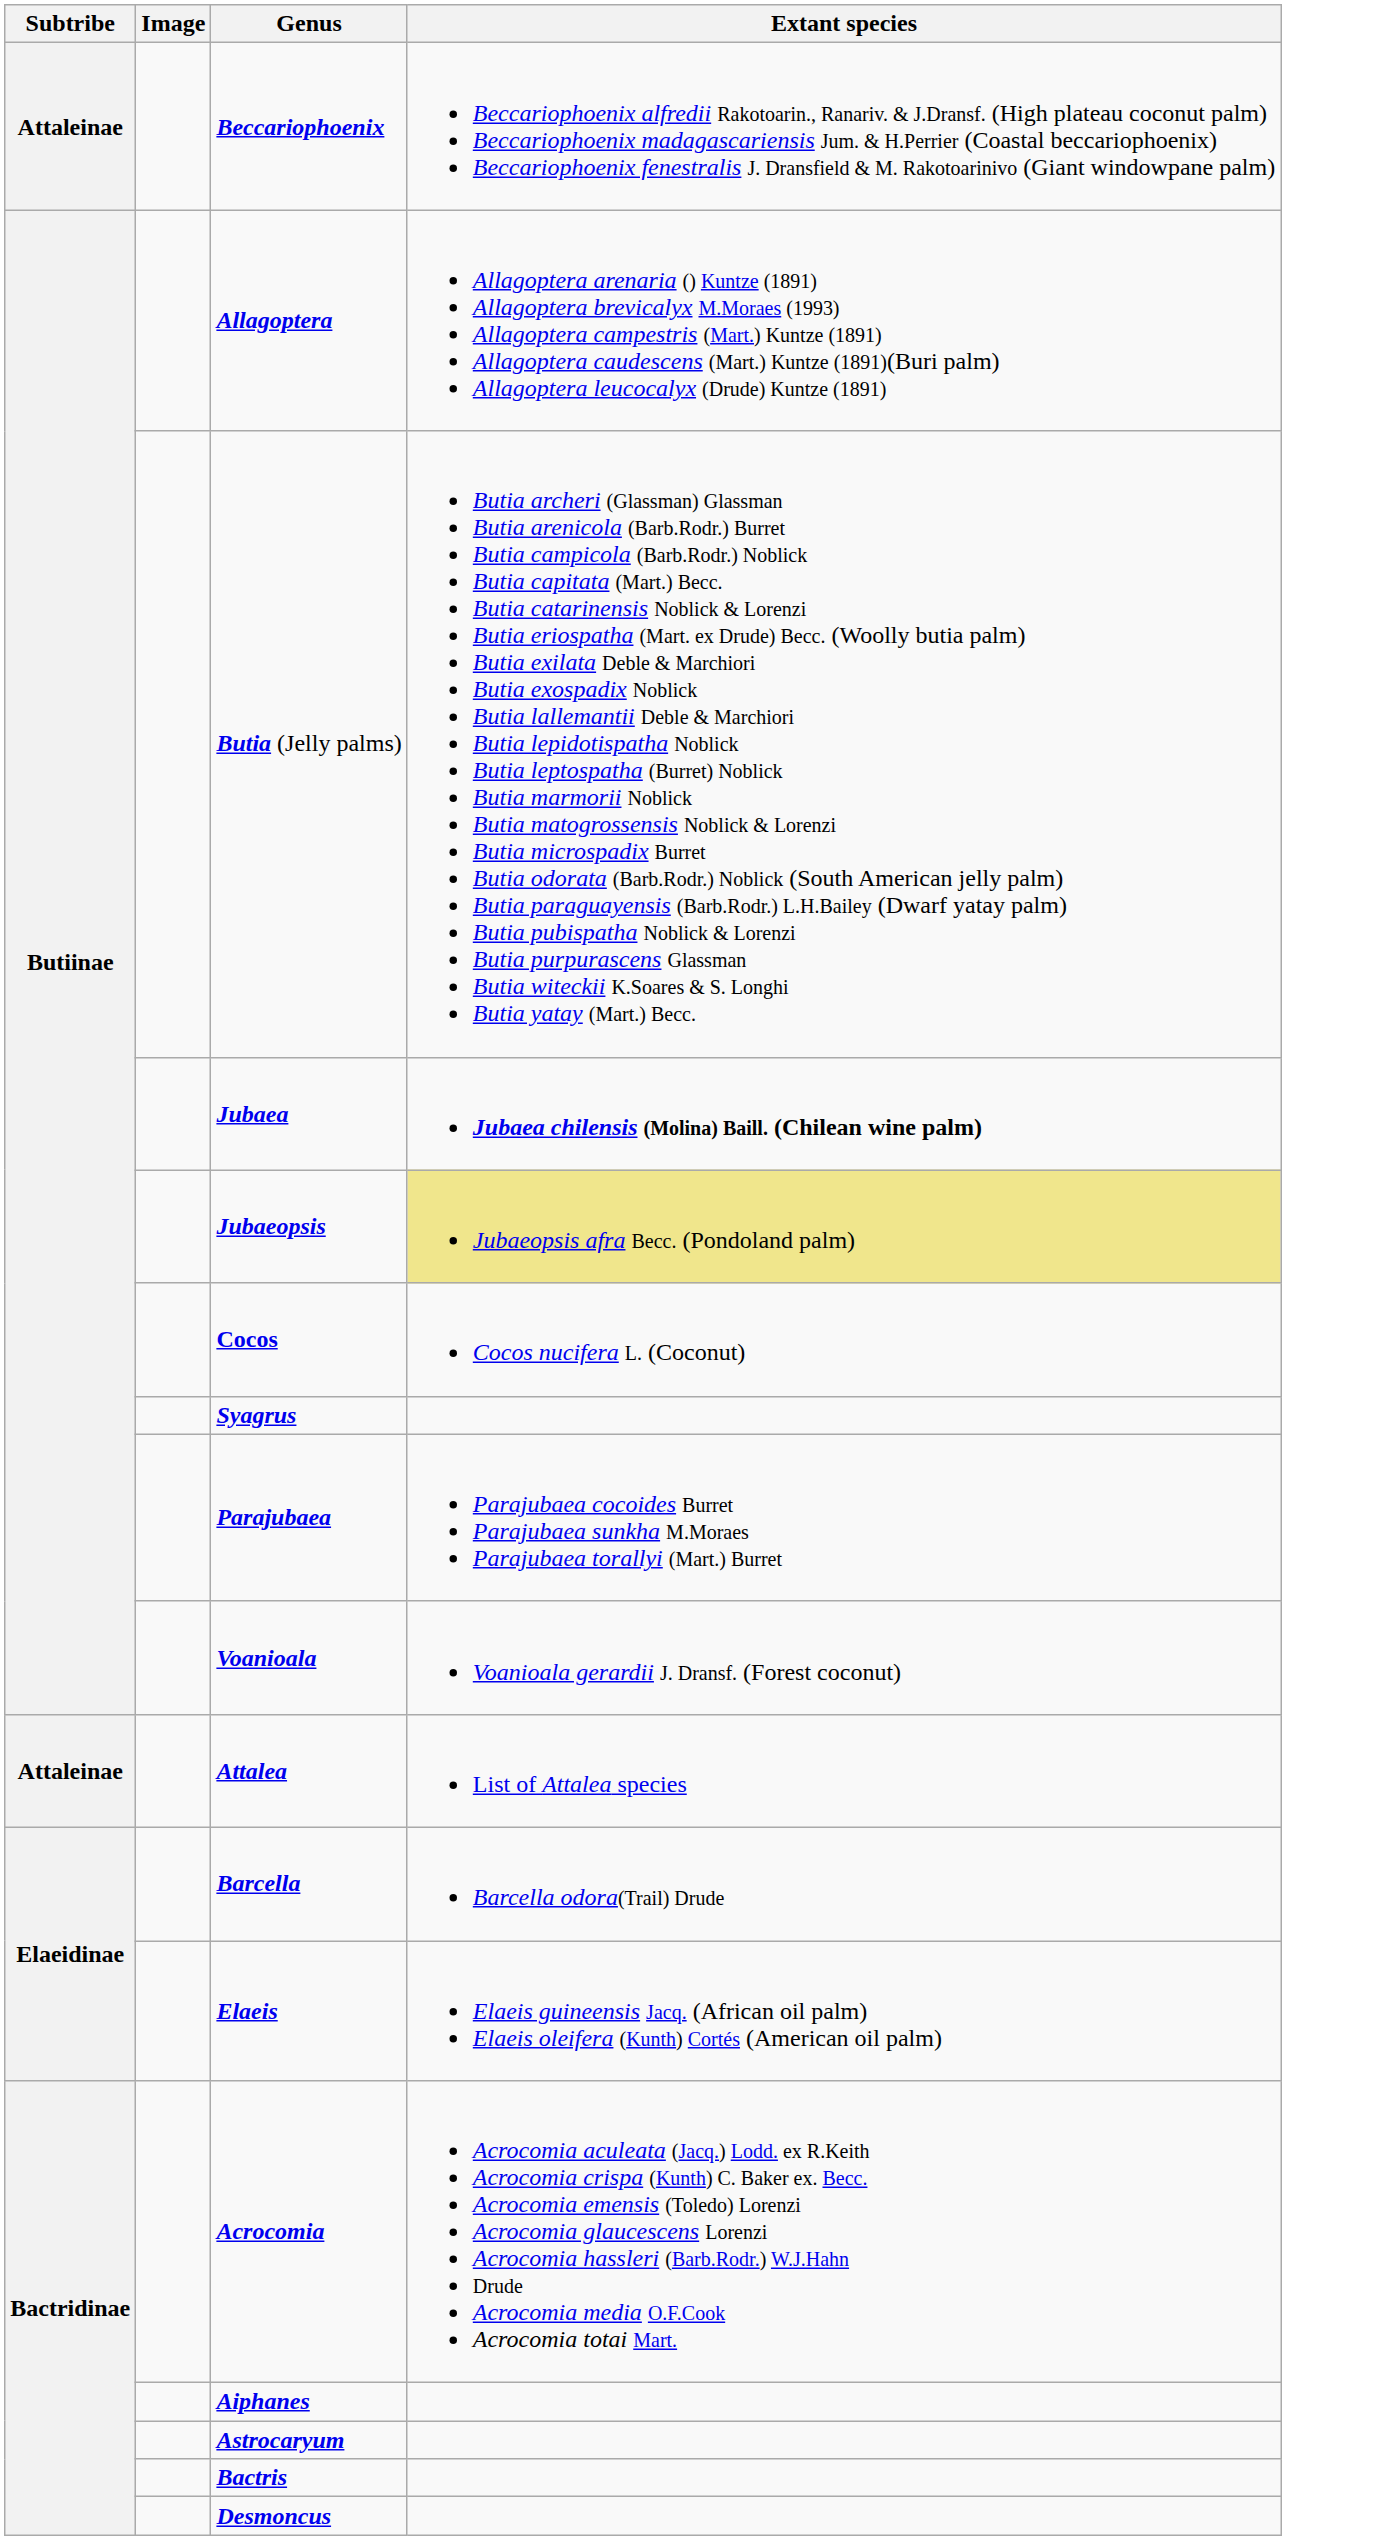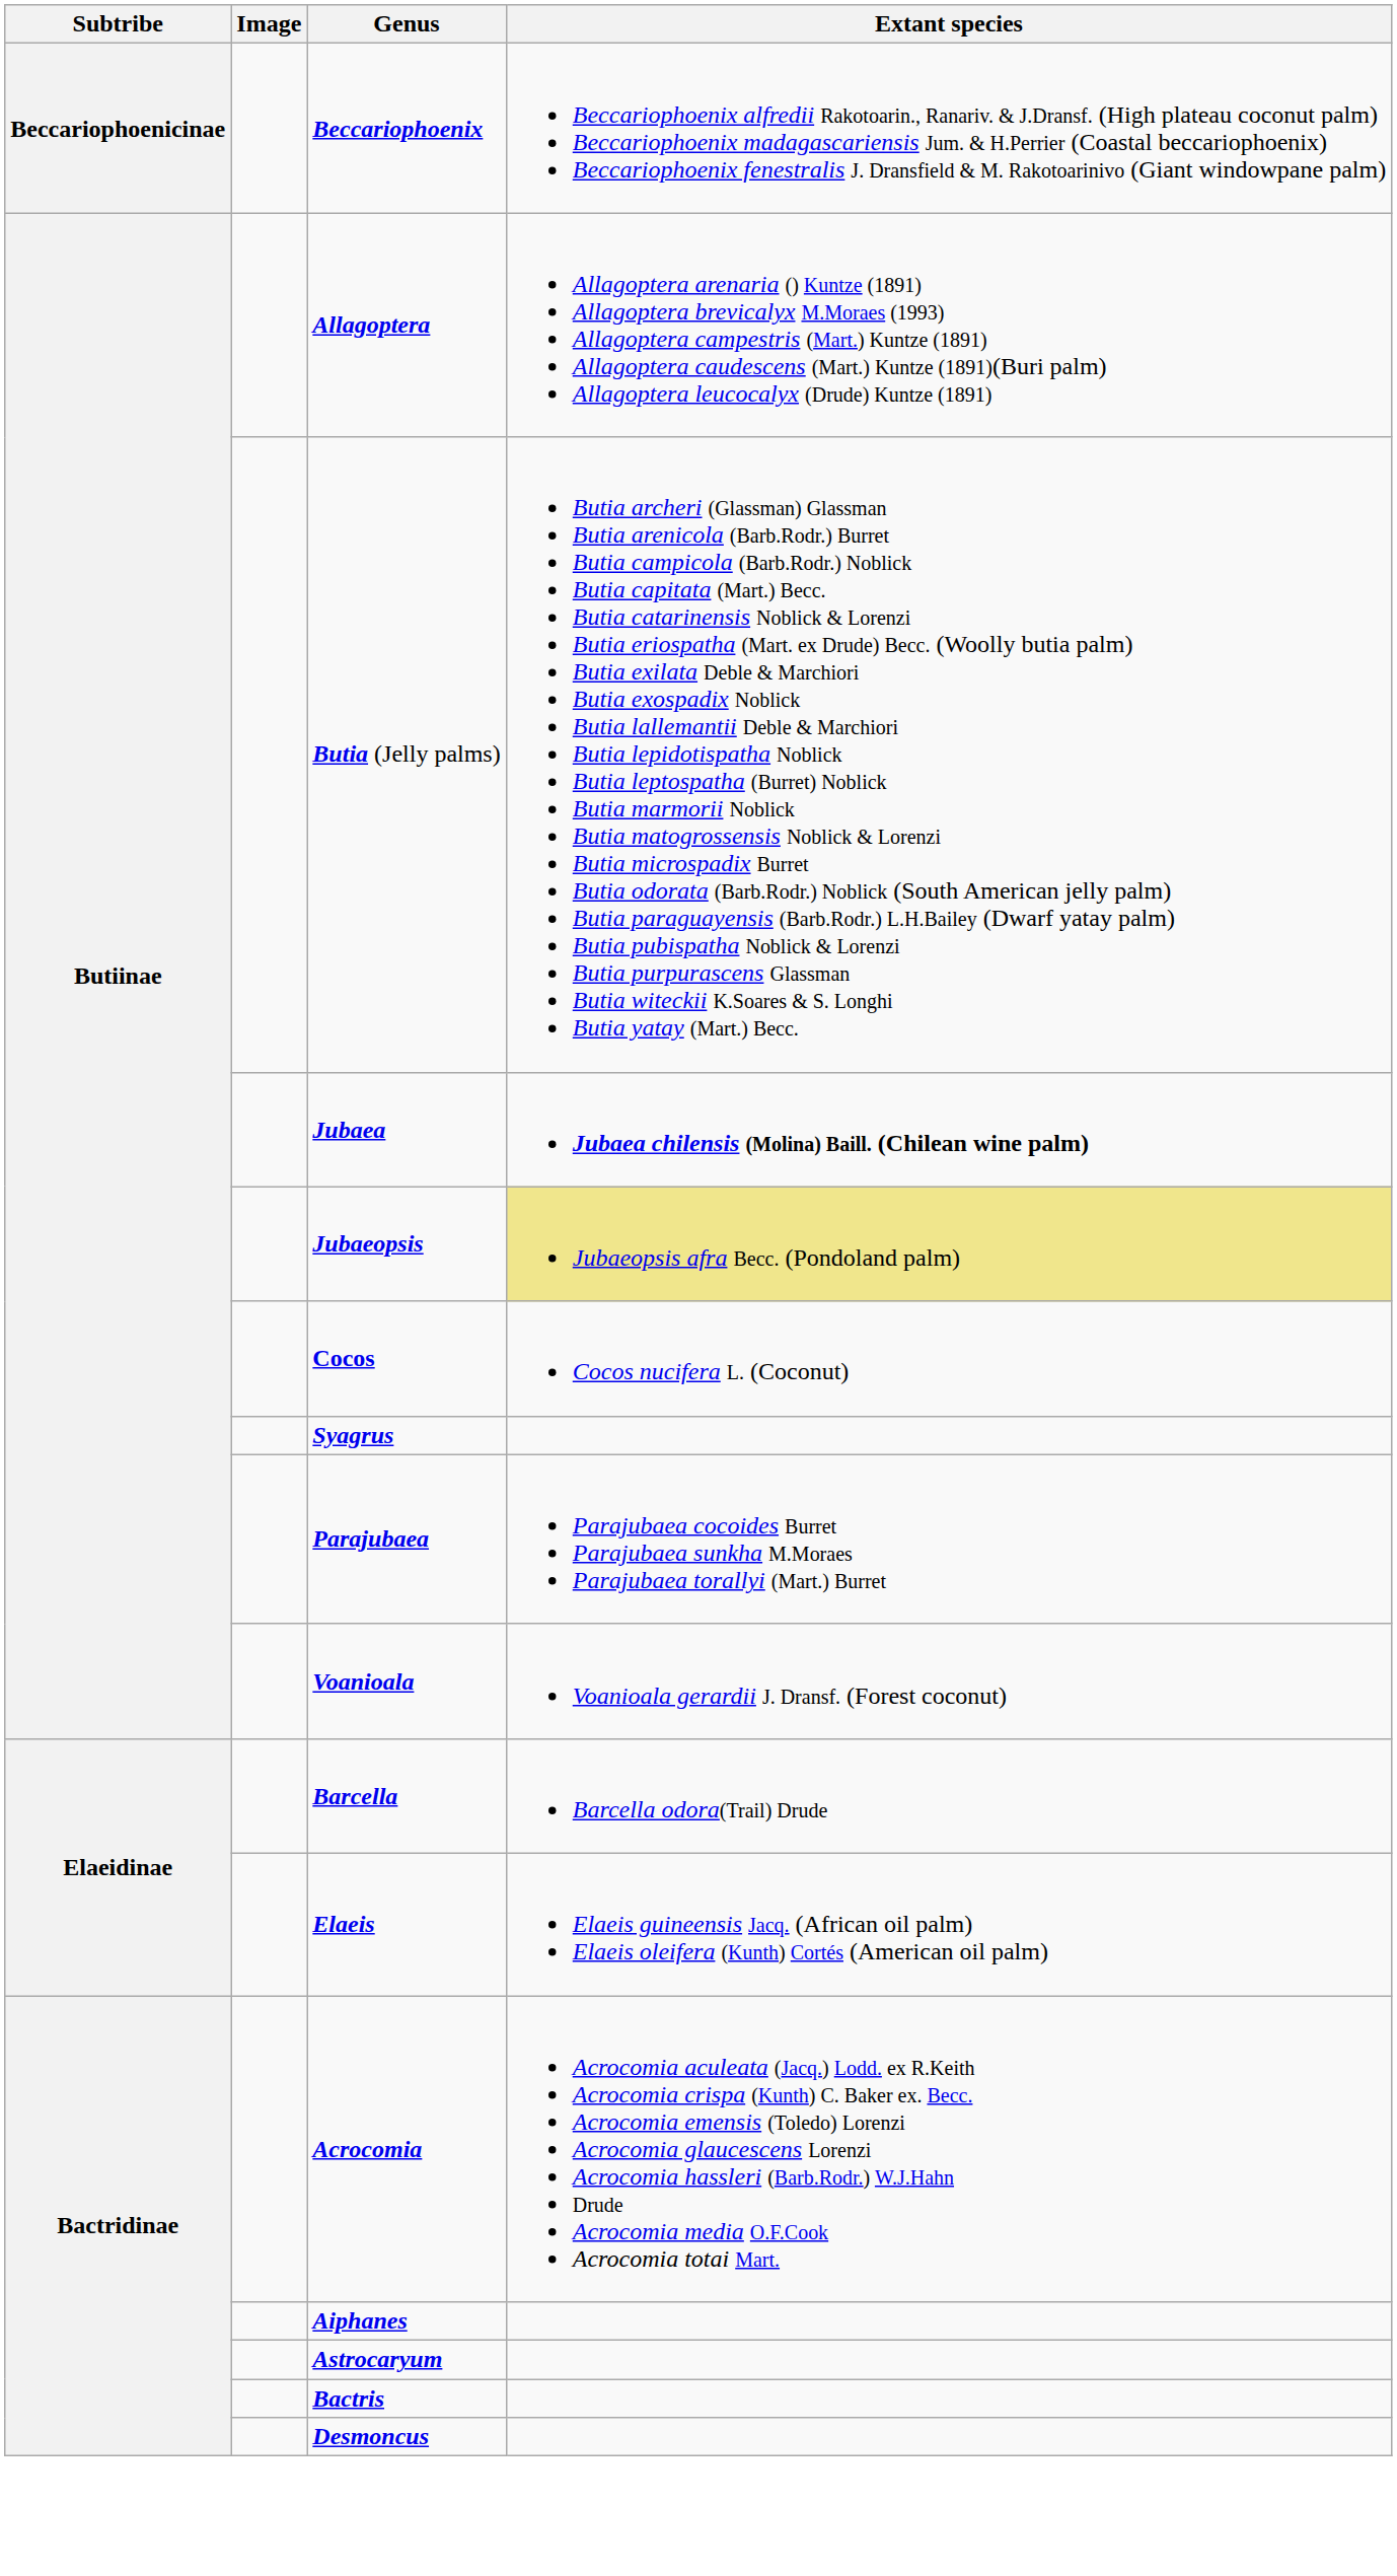Beccariophoenix | Subtribe: Attaleinae -> Beccariophoenicinae
- row: Attaleinae | Attalea | List of Attalea species
